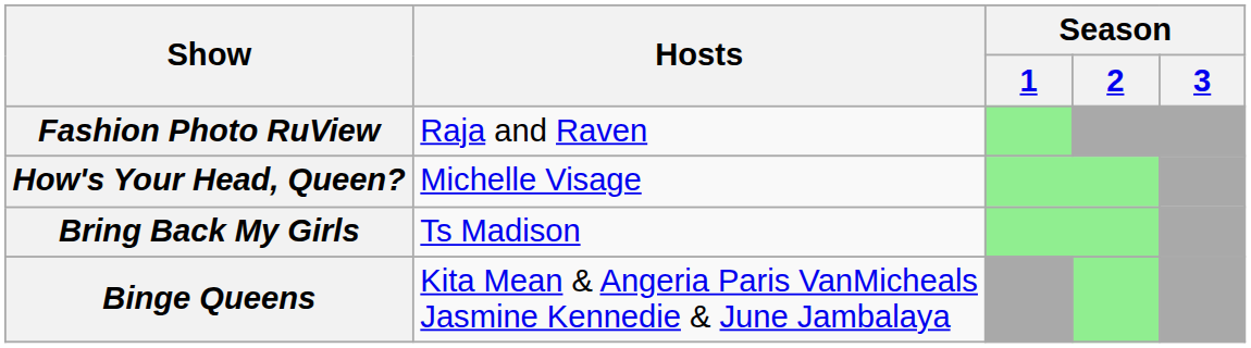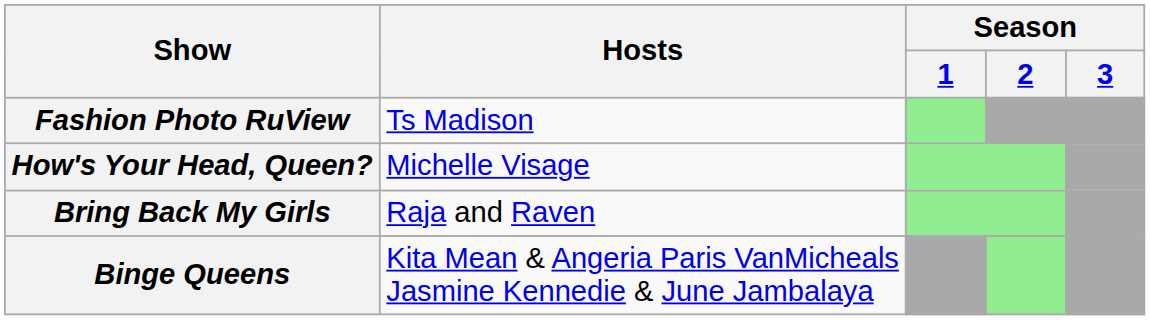Fashion Photo RuView | Hosts: Raja and Raven -> Ts Madison
Bring Back My Girls | Hosts: Ts Madison -> Raja and Raven
